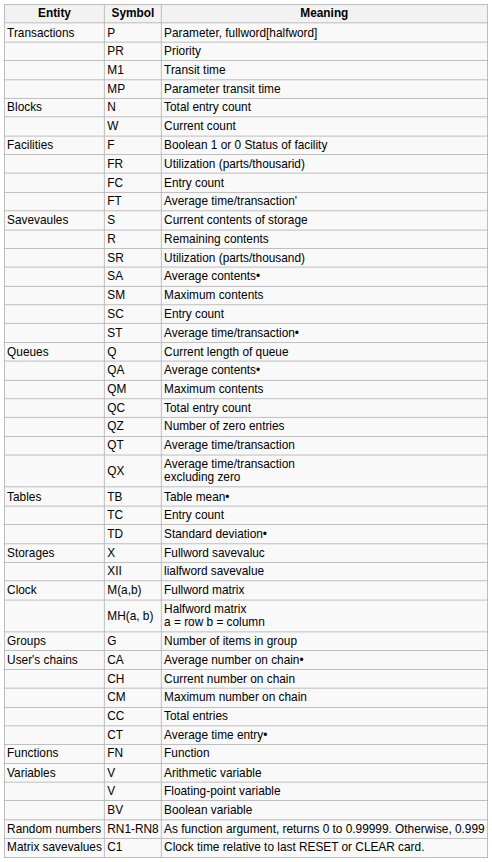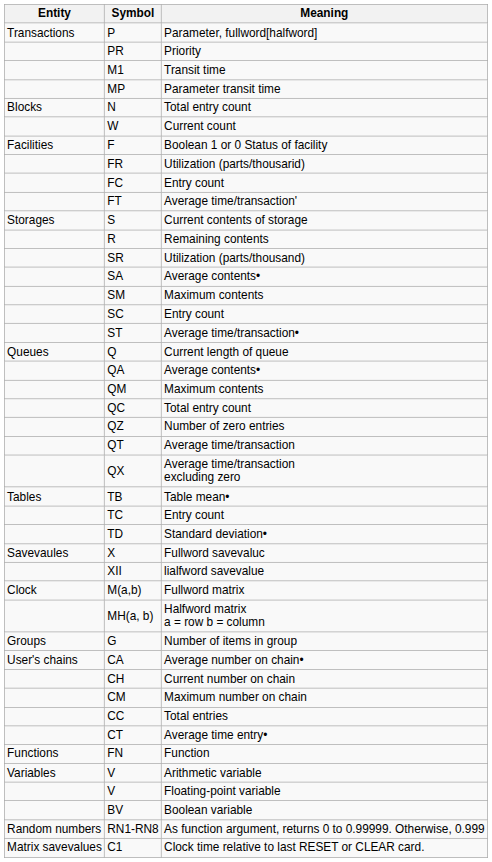S | Entity: Savevaules -> Storages
X | Entity: Storages -> Savevaules
